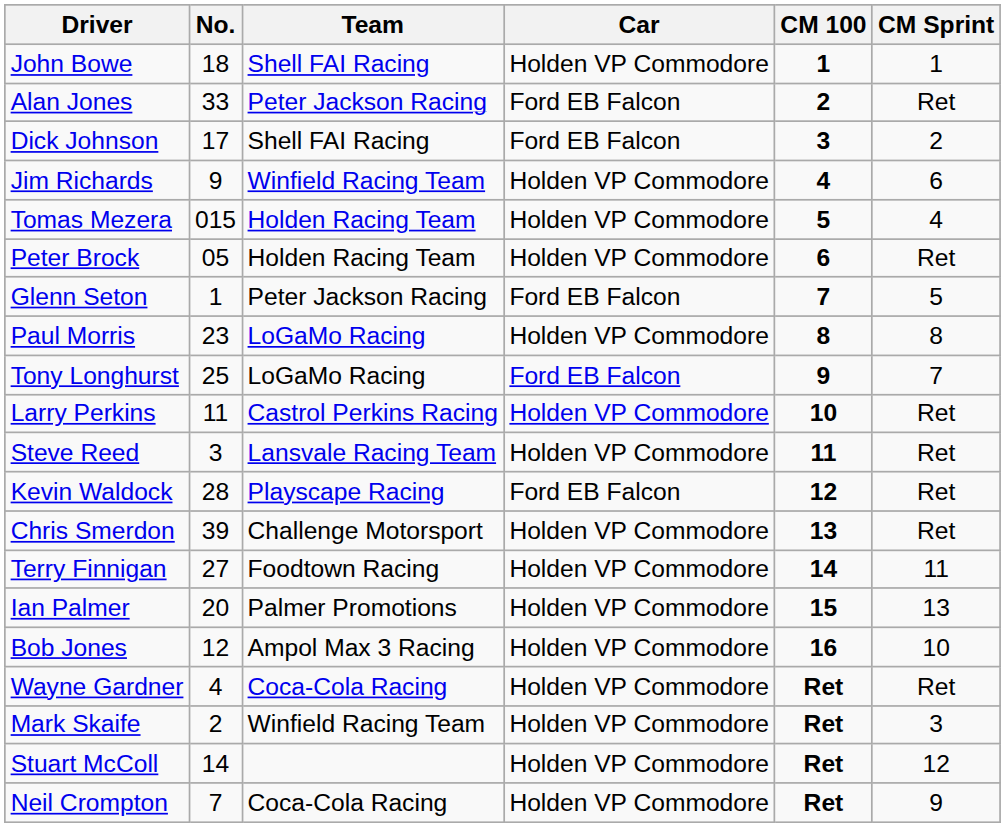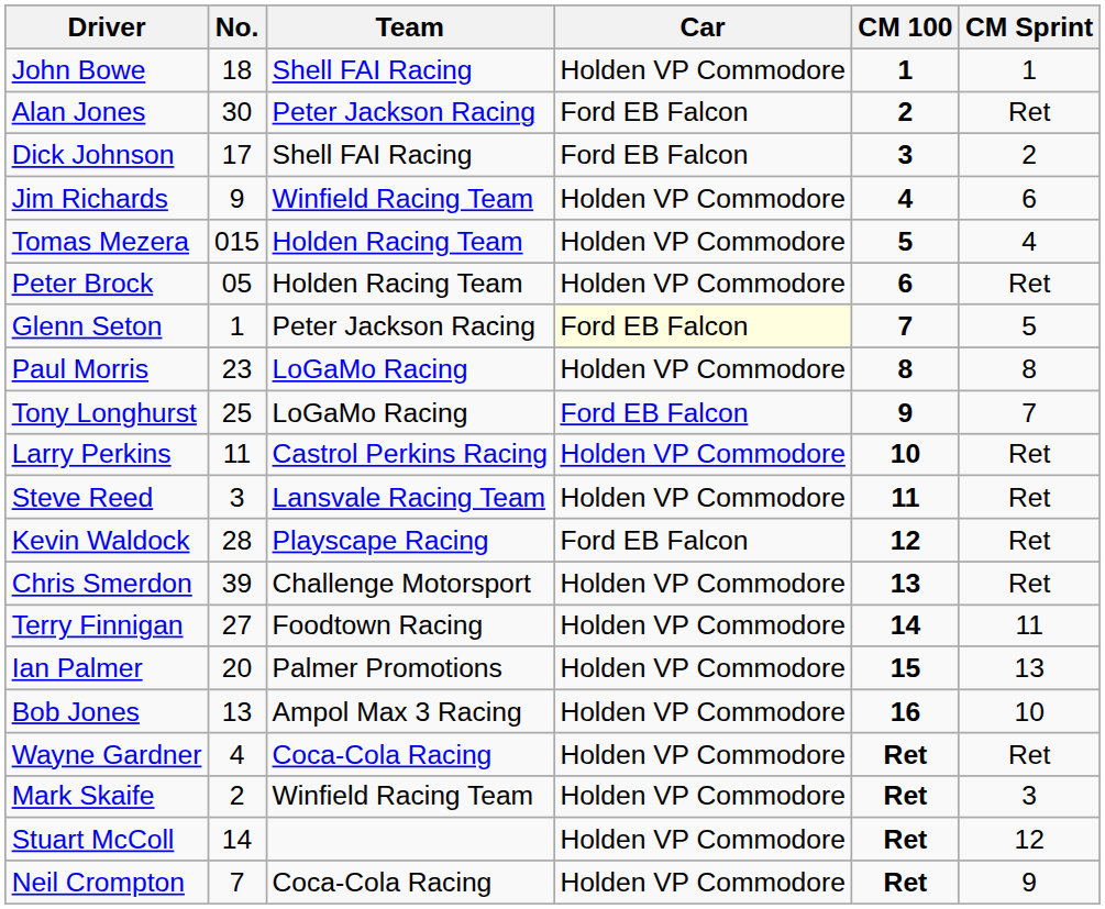Alan Jones | No.: 33 -> 30
Glenn Seton | Car: no background -> lightyellow background
Bob Jones | No.: 12 -> 13
